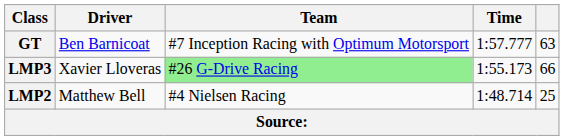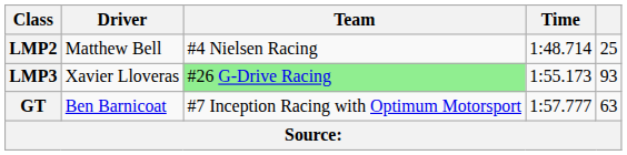rows swapped: LMP2 <-> GT
LMP3 | column 5: 66 -> 93
